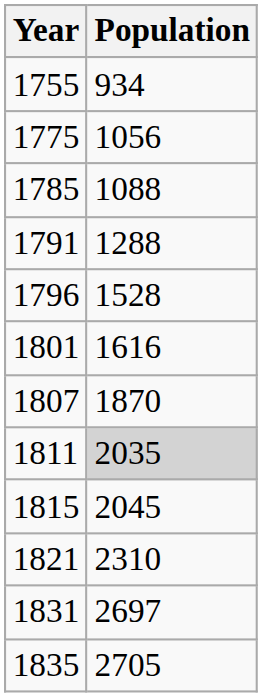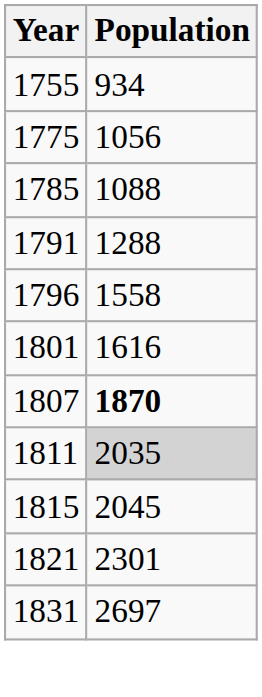1796 | Population: 1528 -> 1558
1807 | Population: normal -> bold
1821 | Population: 2310 -> 2301
- row: 1835 | 2705
